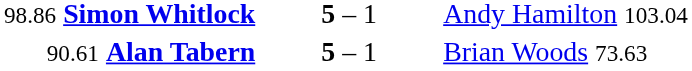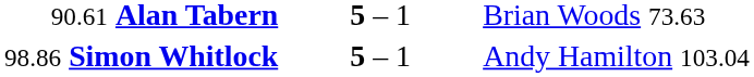rows swapped: 90.61 Alan Tabern <-> 98.86 Simon Whitlock
